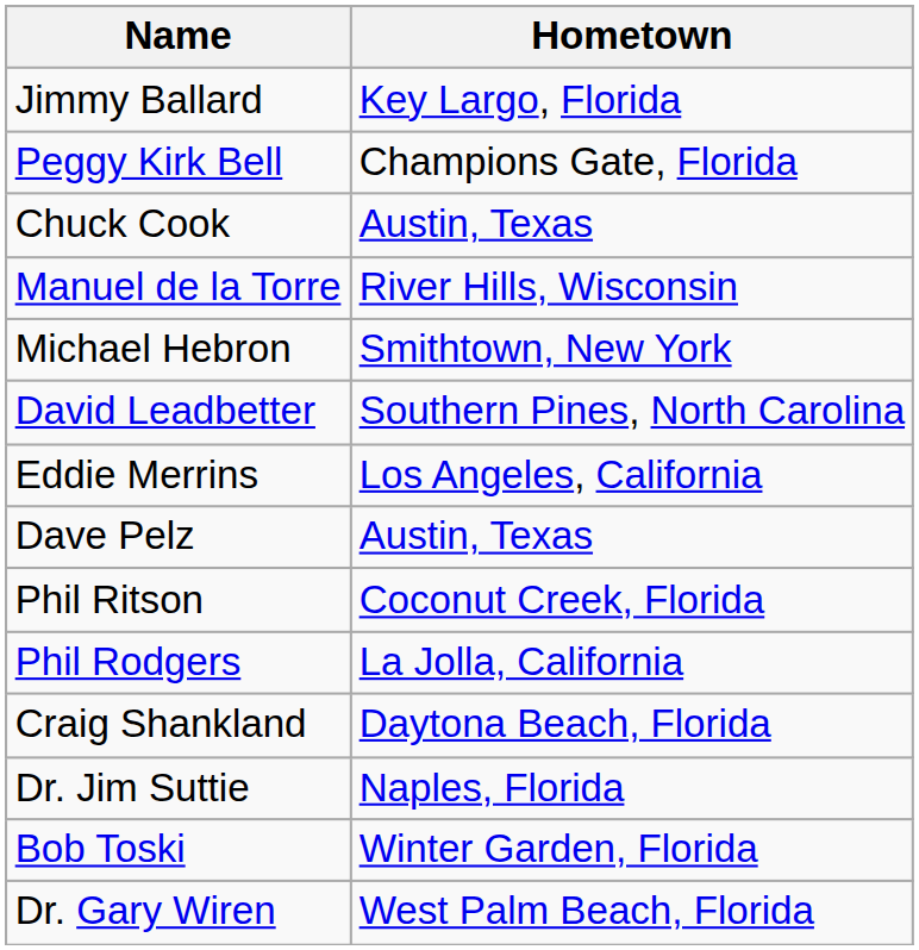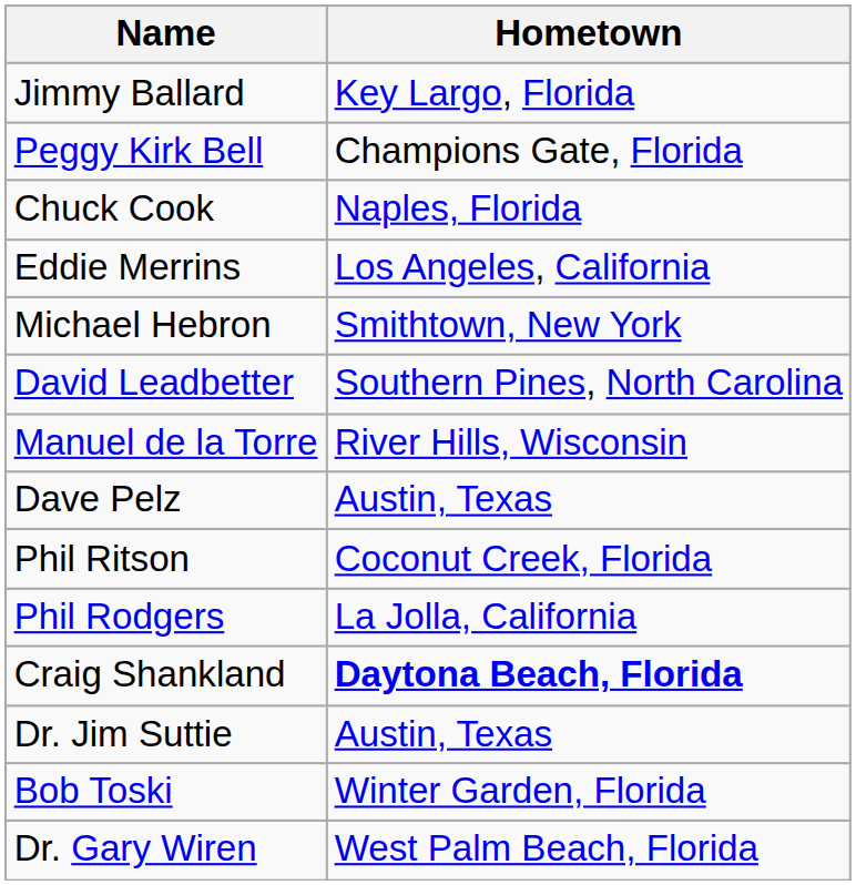Chuck Cook | Hometown: Austin, Texas -> Naples, Florida
rows swapped: Manuel de la Torre <-> Eddie Merrins
Craig Shankland | Hometown: normal -> bold
Dr. Jim Suttie | Hometown: Naples, Florida -> Austin, Texas
